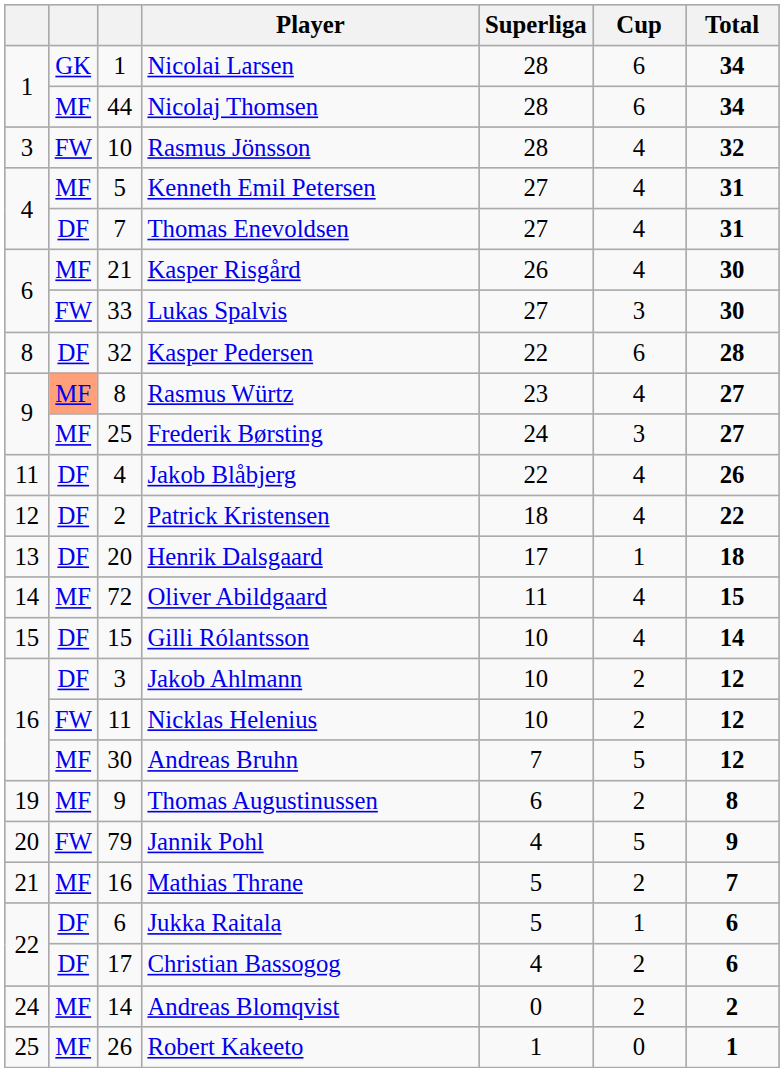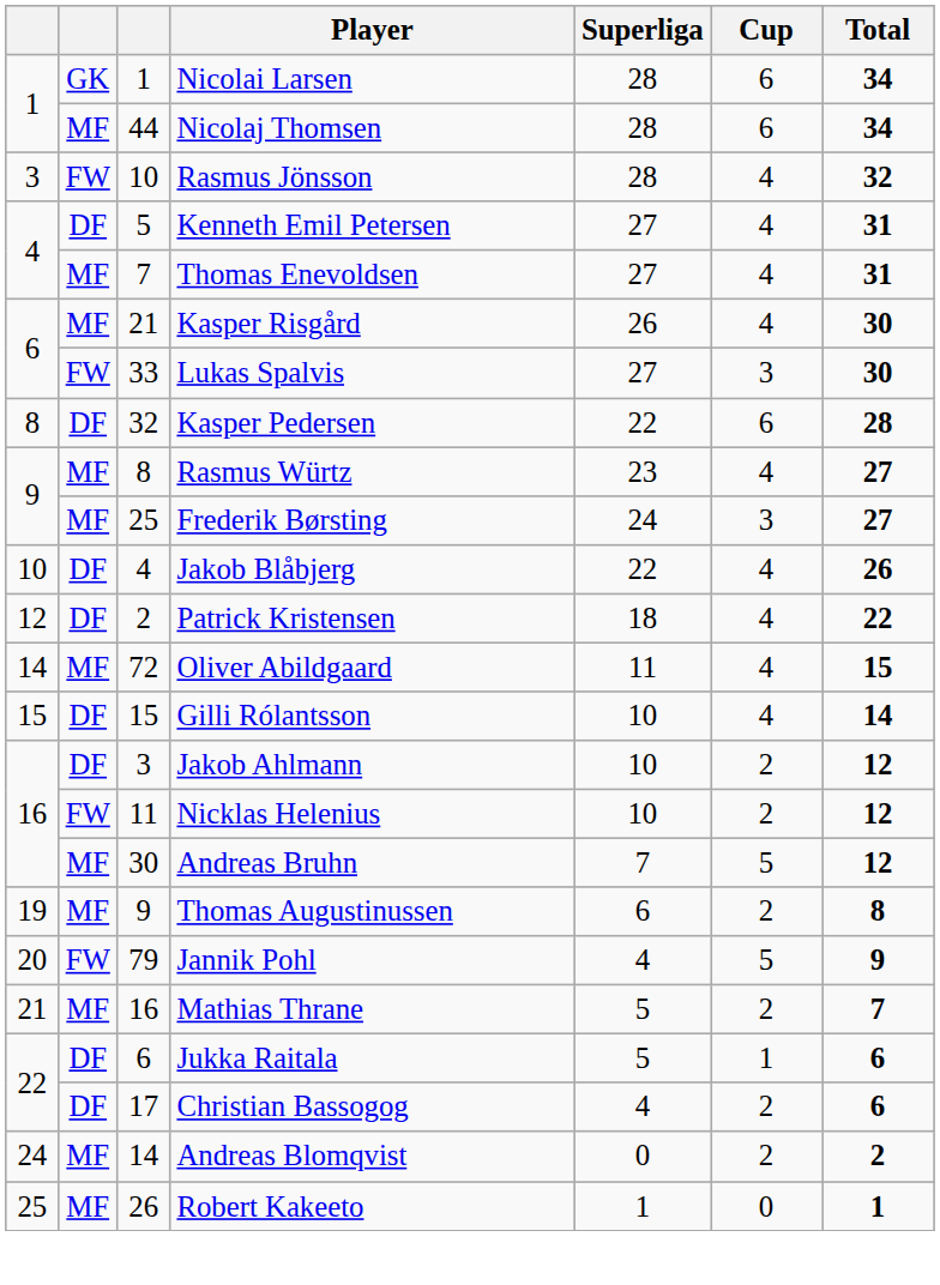Kenneth Emil Petersen | column 2: MF -> DF
Thomas Enevoldsen | column 2: DF -> MF
Rasmus Würtz | column 2: lightsalmon background -> no background
Jakob Blåbjerg | column 1: 11 -> 10
- row: 13 | DF | 20 | Henrik Dalsgaard | 17 | 1 | 18
